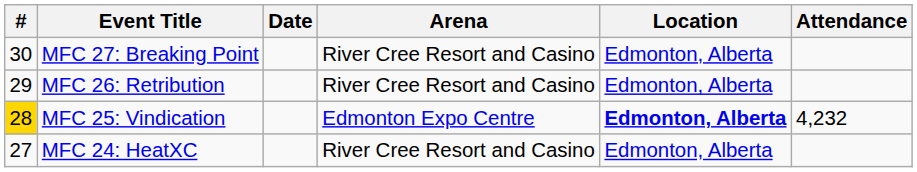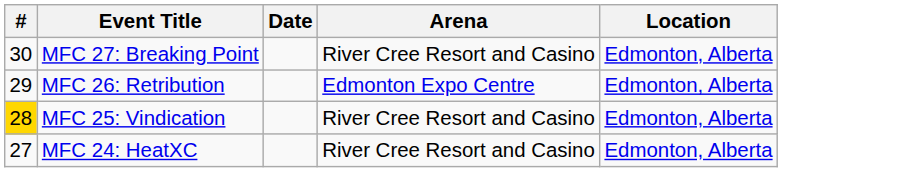- column: Attendance | 4,232
MFC 26: Retribution | Arena: River Cree Resort and Casino -> Edmonton Expo Centre
MFC 25: Vindication | Arena: Edmonton Expo Centre -> River Cree Resort and Casino
MFC 25: Vindication | Location: bold -> normal
